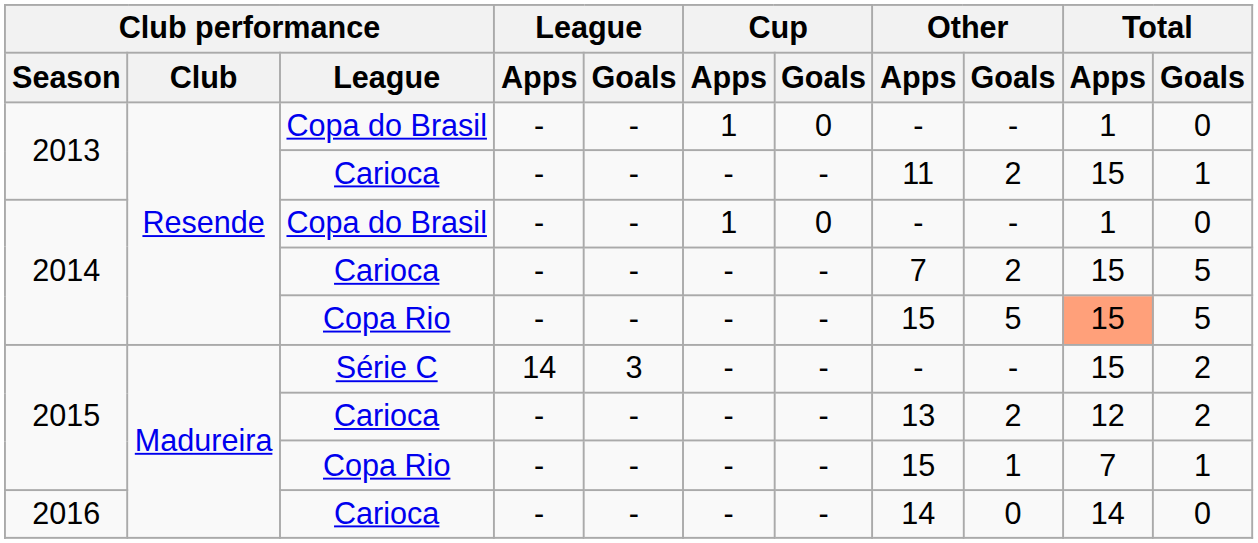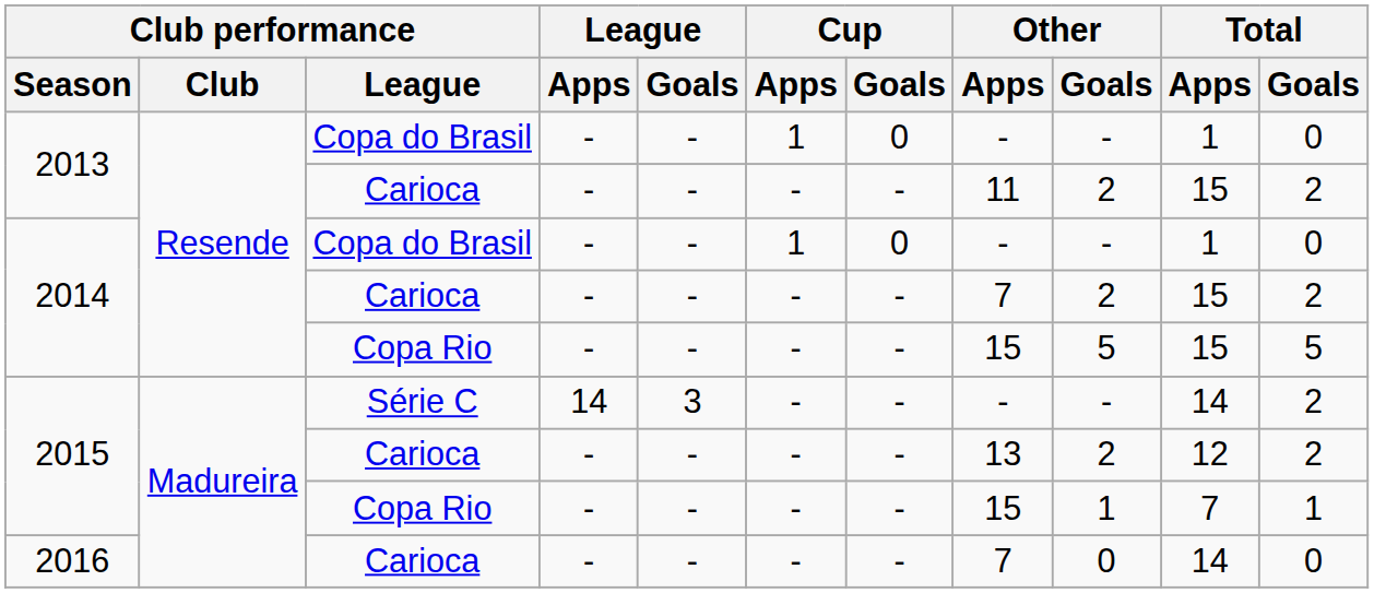2013 / Carioca | Total / Goals: 1 -> 2
2014 / Carioca | Total / Goals: 5 -> 2
2014 / Copa Rio | Total / Apps: lightsalmon background -> no background
2015 / Série C | Total / Apps: 15 -> 14
2016 | Other / Apps: 14 -> 7
